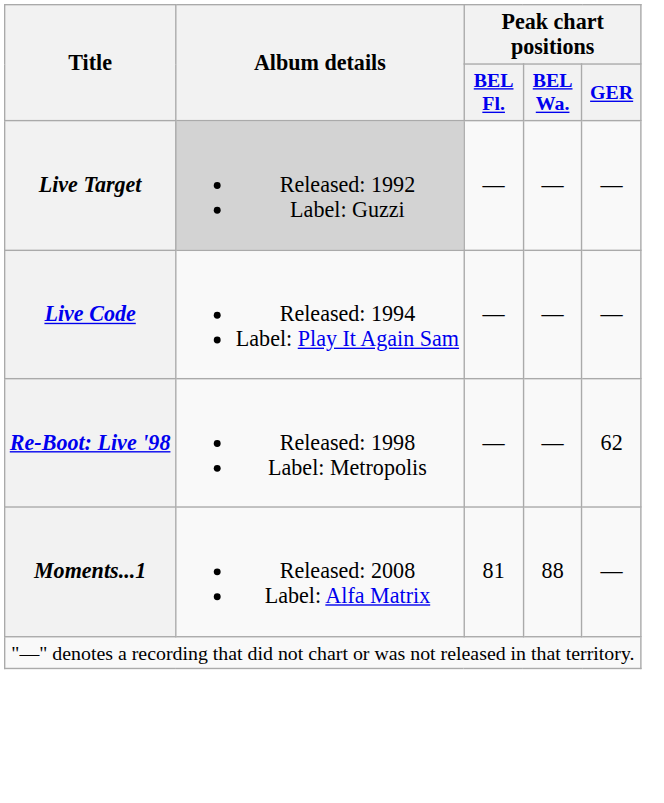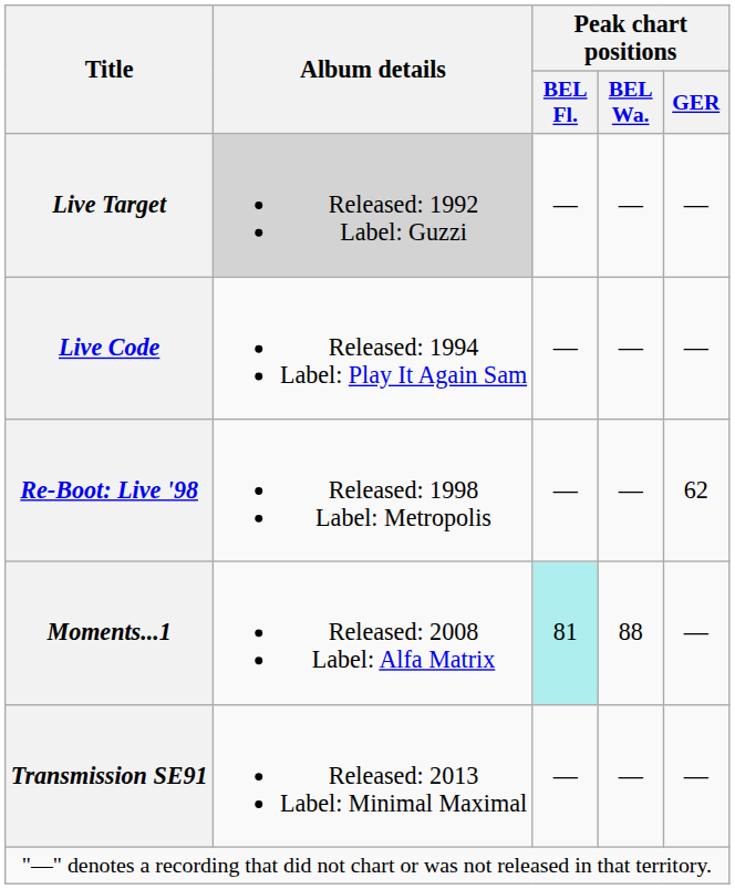Moments...1 | Peak chart positions / BEL Fl.: no background -> paleturquoise background
+ row: Transmission SE91 | Released: 2013 Label: Minimal Maximal | — | — | —
